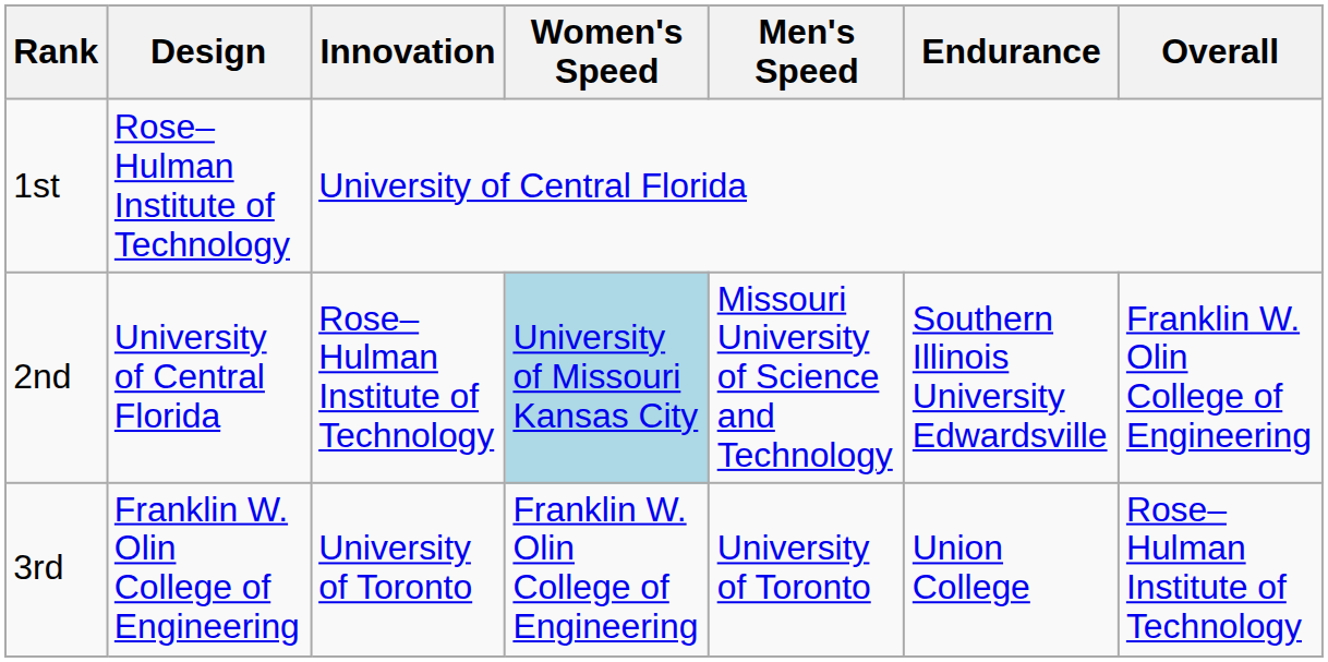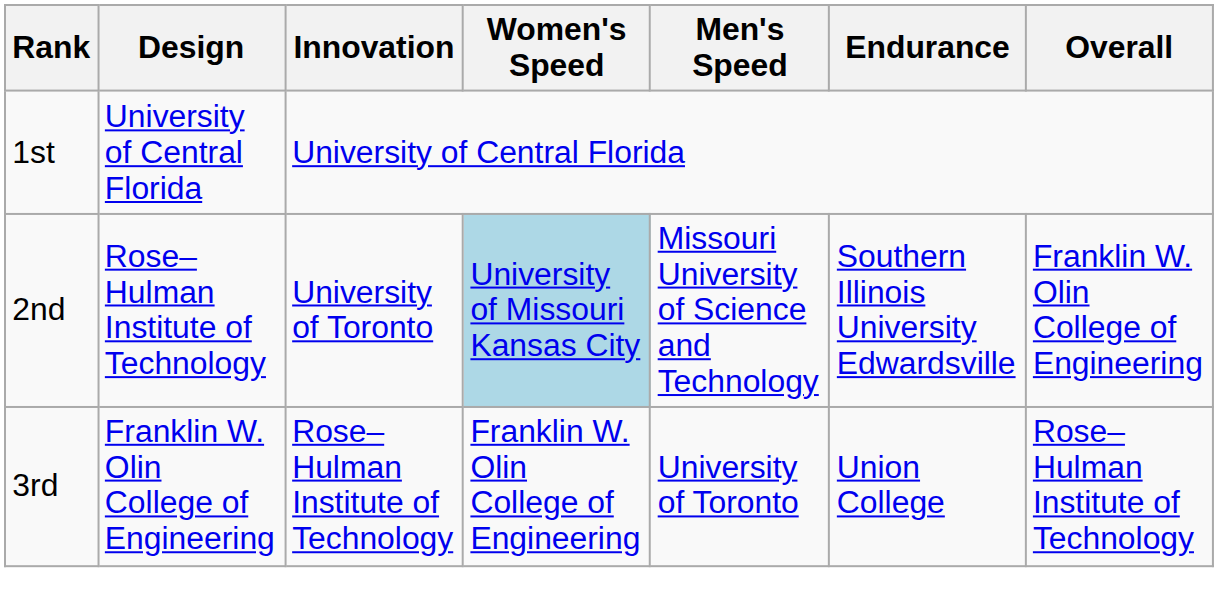1st | Design: Rose–Hulman Institute of Technology -> University of Central Florida
2nd | Design: University of Central Florida -> Rose–Hulman Institute of Technology
2nd | Innovation: Rose–Hulman Institute of Technology -> University of Toronto
3rd | Innovation: University of Toronto -> Rose–Hulman Institute of Technology
